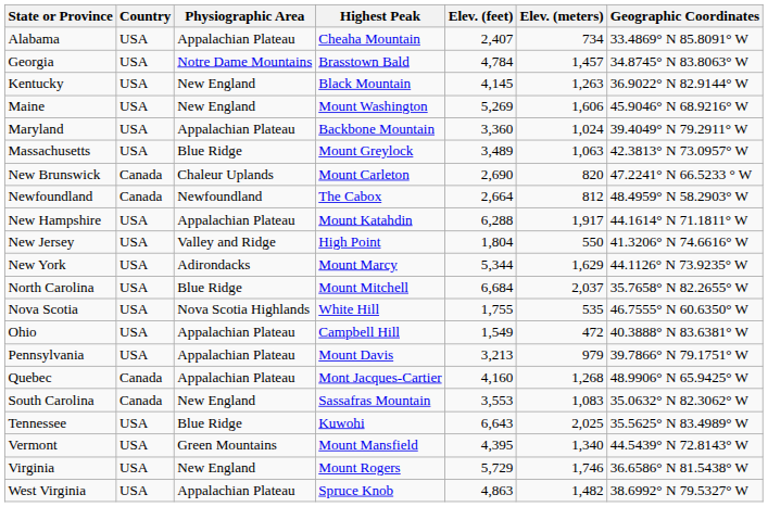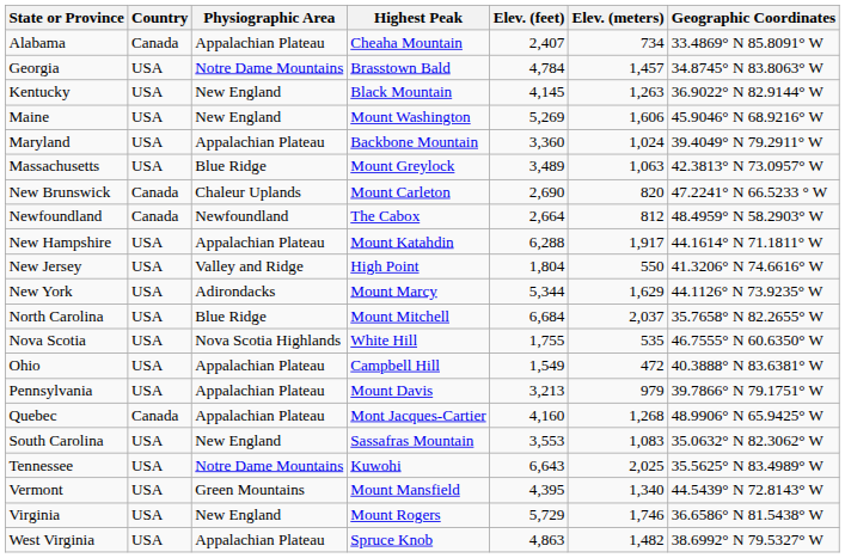Alabama | Country: USA -> Canada
South Carolina | Country: Canada -> USA
Tennessee | Physiographic Area: Blue Ridge -> Notre Dame Mountains
